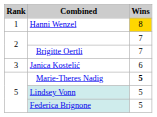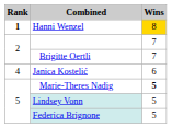Hanni Wenzel | Rank: normal -> bold
Janica Kostelić | Rank: 3 -> 4
